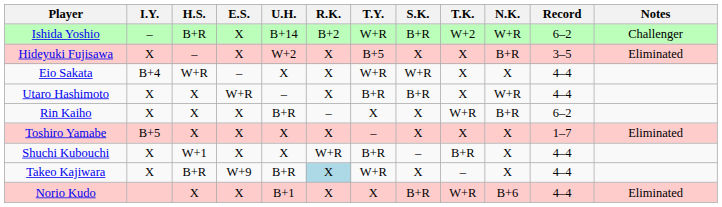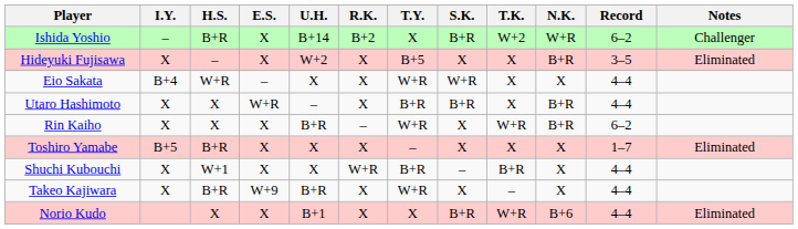Ishida Yoshio | T.Y.: W+R -> X
Utaro Hashimoto | N.K.: W+R -> B+R
Rin Kaiho | T.Y.: X -> W+R
Toshiro Yamabe | H.S.: X -> B+R
Takeo Kajiwara | R.K.: lightblue background -> no background
